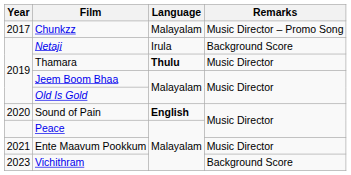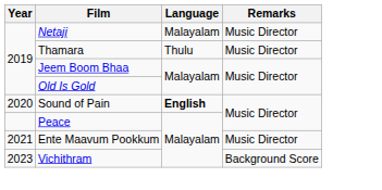- row: 2017 | Chunkzz | Malayalam | Music Director – Promo Song
Netaji | Language: Irula -> Malayalam
Netaji | Remarks: Background Score -> Music Director
Thamara | Language: bold -> normal
